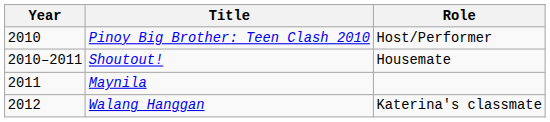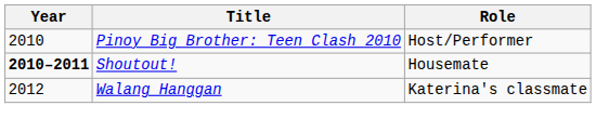Shoutout! | Year: normal -> bold
- row: 2011 | Maynila
